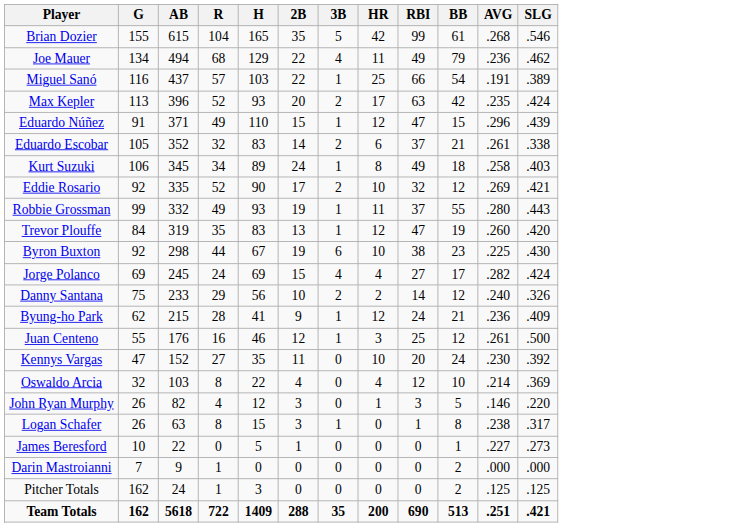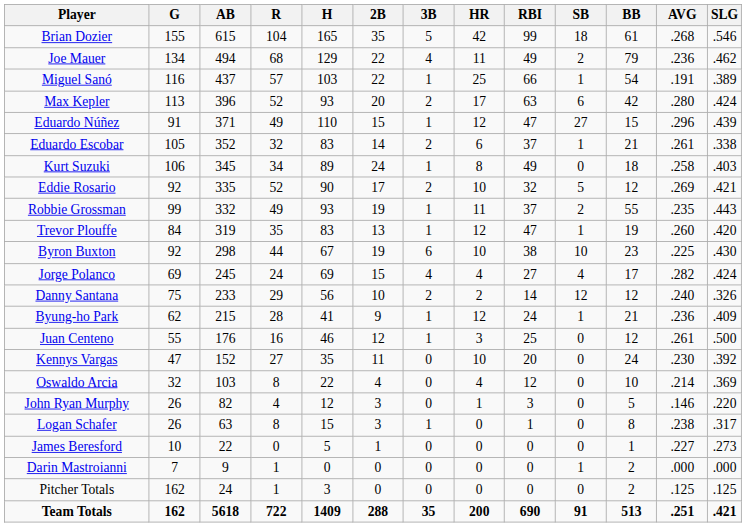+ column: SB | 18 | 2 | 1 | 6 | 27 | 1 | 0 | 5 | 2 | 1 | 10 | 4 | 12 | 1 | 0 | 0 | 0 | 0 | 0 | 0 | 1 | 0 | 91
Max Kepler | AVG: .235 -> .280
Robbie Grossman | AVG: .280 -> .235
